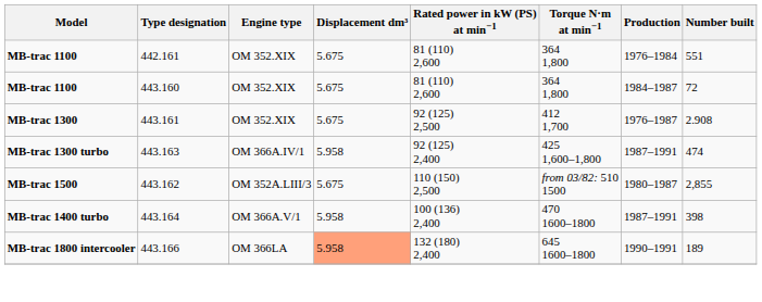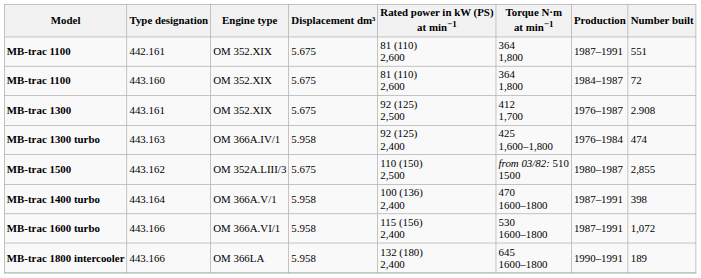MB-trac 1100 / 442.161 | Production: 1976–1984 -> 1987–1991
MB-trac 1300 turbo | Production: 1987–1991 -> 1976–1984
+ row: MB-trac 1600 turbo | 443.166 | OM 366A.VI/1 | 5.958 | 115 (156) 2,400 | 530 1600–1800 | 1987–1991 | 1,072
MB-trac 1800 intercooler | Displacement dm³: lightsalmon background -> no background
